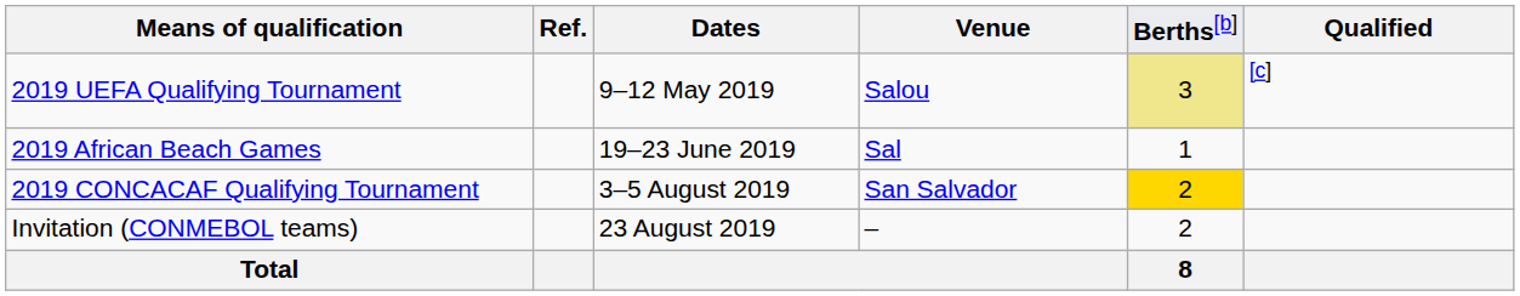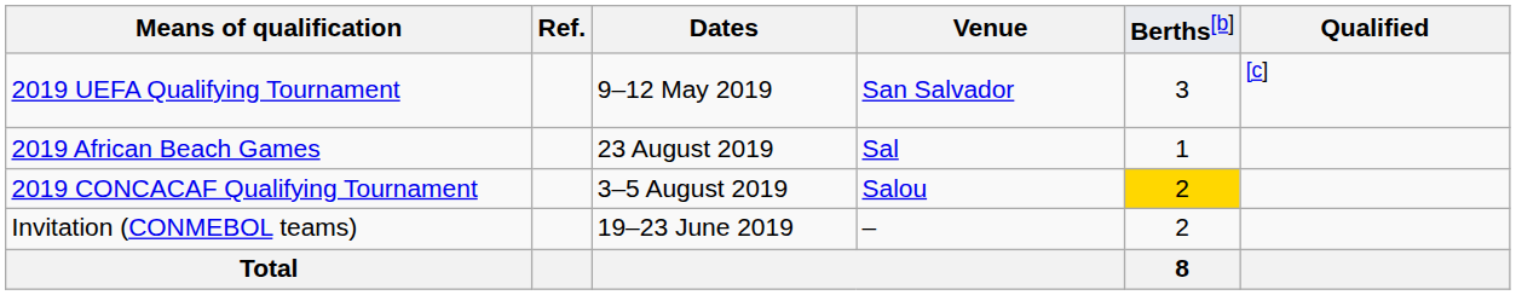2019 UEFA Qualifying Tournament | column 4: Salou -> San Salvador
2019 UEFA Qualifying Tournament | column 5: khaki background -> no background
2019 African Beach Games | column 3: 19–23 June 2019 -> 23 August 2019
2019 CONCACAF Qualifying Tournament | column 4: San Salvador -> Salou
Invitation (CONMEBOL teams) | column 3: 23 August 2019 -> 19–23 June 2019
